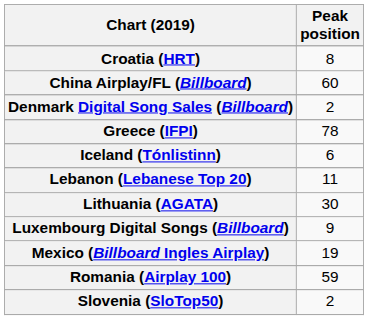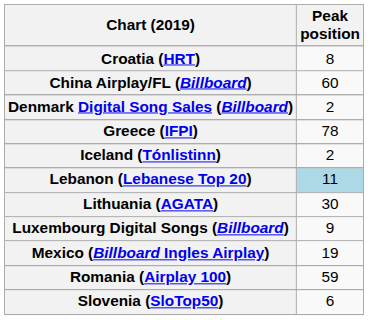Iceland (Tónlistinn) | Peak position: 6 -> 2
Lebanon (Lebanese Top 20) | Peak position: no background -> lightblue background
Slovenia (SloTop50) | Peak position: 2 -> 6
